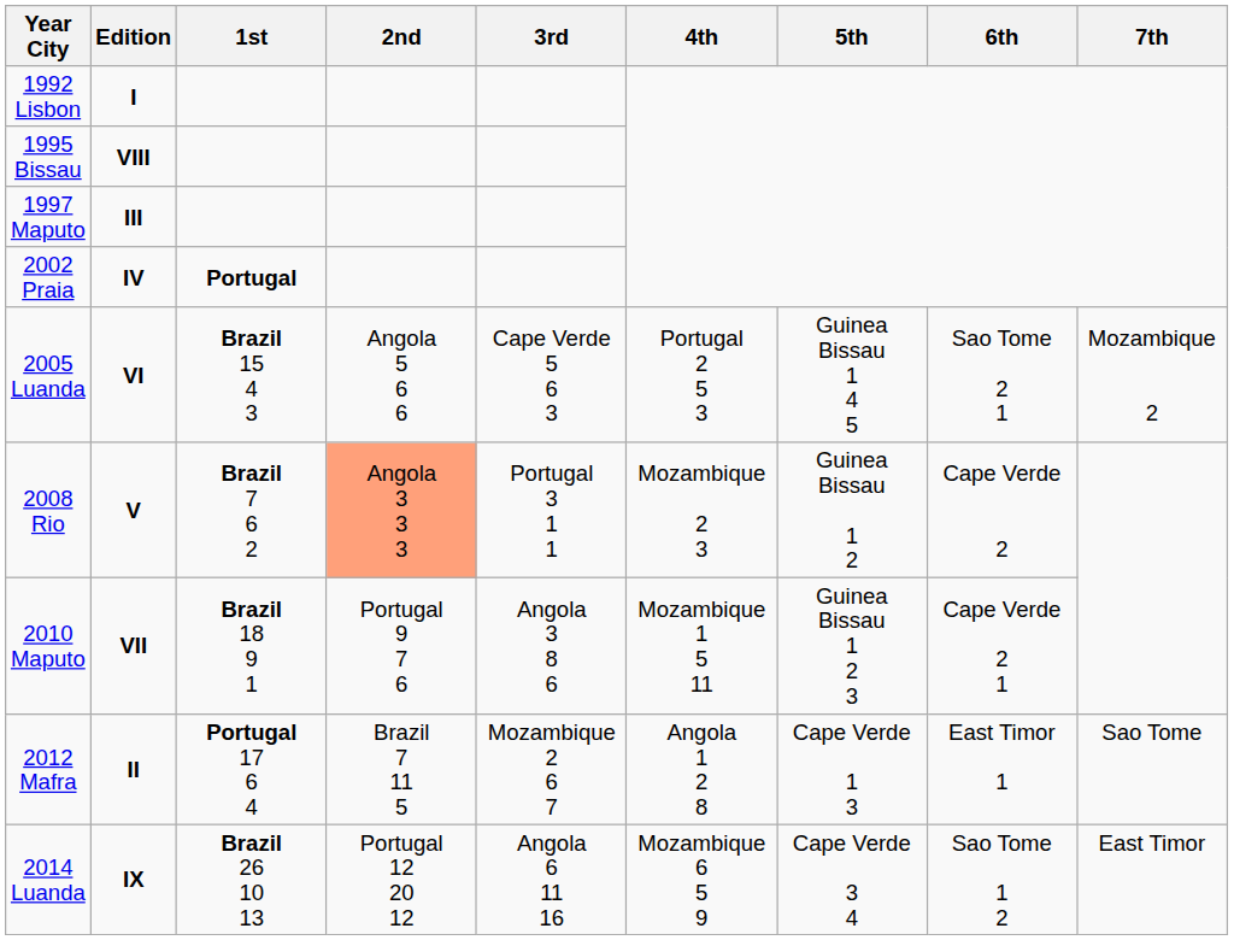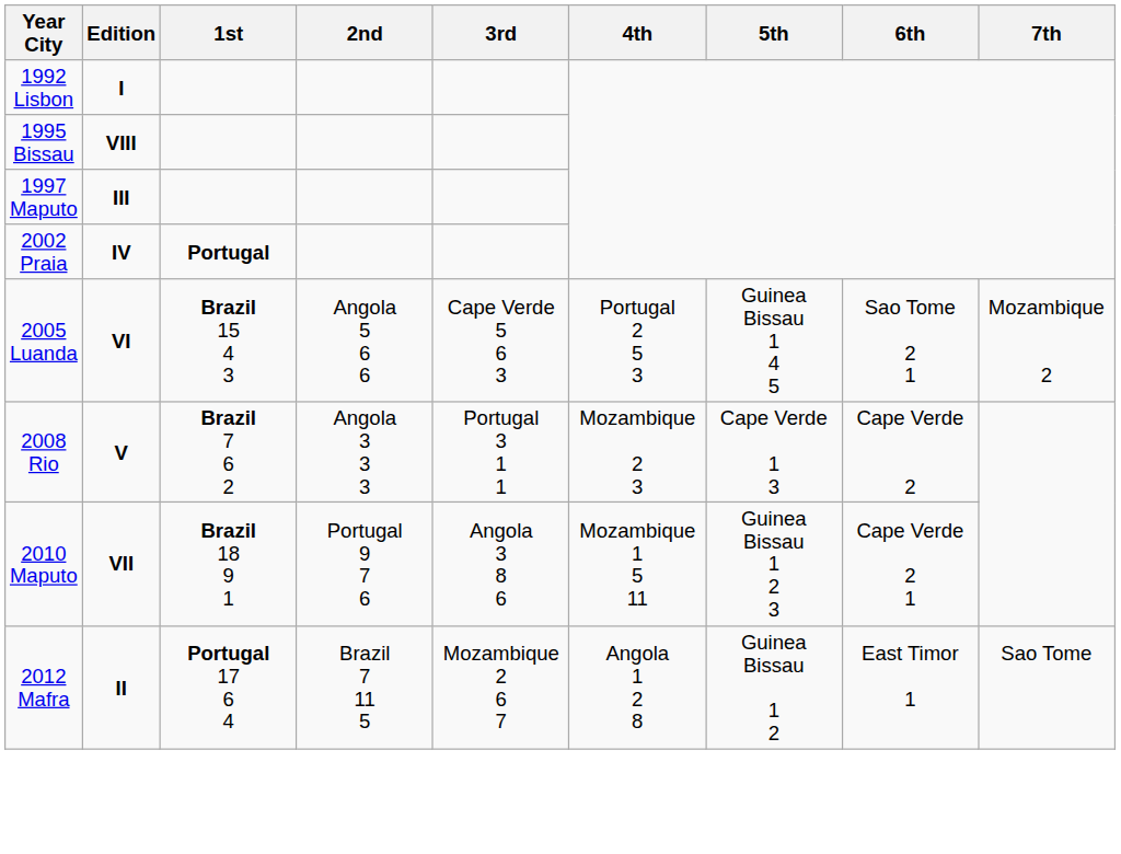2008 Rio | 2nd: lightsalmon background -> no background
2008 Rio | 5th: Guinea Bissau 1 2 -> Cape Verde 1 3
2012 Mafra | 5th: Cape Verde 1 3 -> Guinea Bissau 1 2
- row: 2014 Luanda | IX | Brazil 26 10 13 | Portugal 12 20 12 | Angola 6 11 16 | Mozambique 6 5 9 | Cape Verde 3 4 | Sao Tome 1 2 | East Timor
